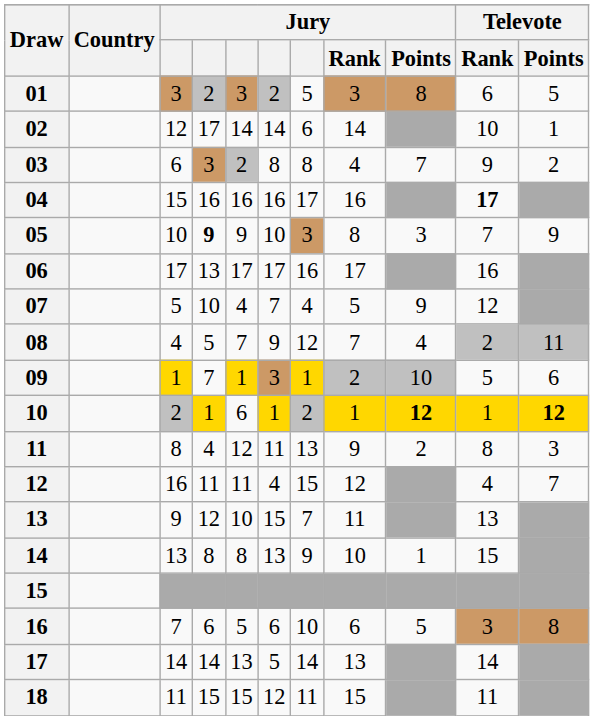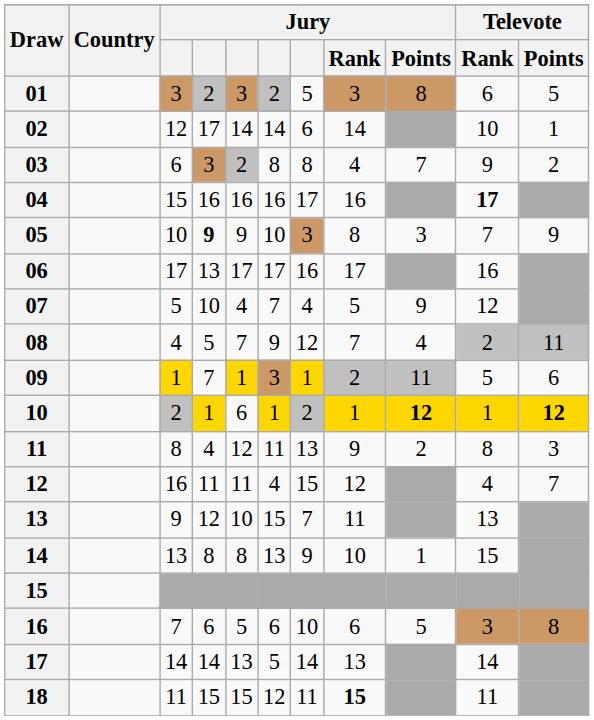09 | Jury / Points: 10 -> 11
18 | Jury / Rank: normal -> bold
